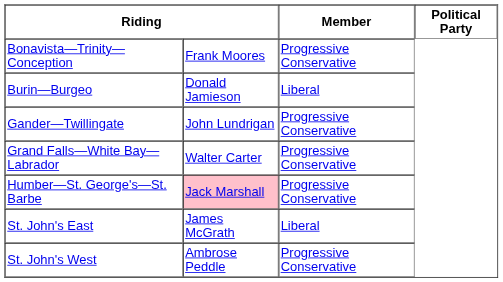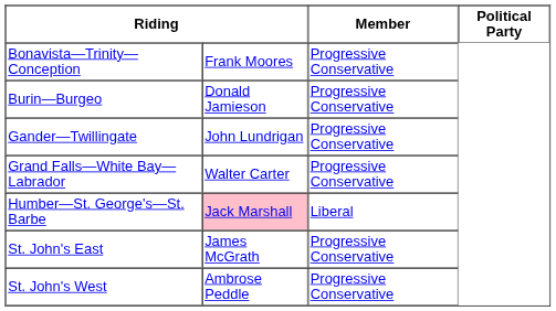Burin—Burgeo | Member: Liberal -> Progressive Conservative
Humber—St. George's—St. Barbe | Member: Progressive Conservative -> Liberal
St. John's East | Member: Liberal -> Progressive Conservative
